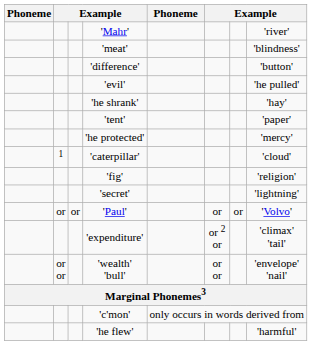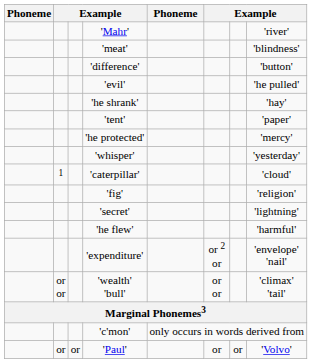+ row: 'whisper' | 'yesterday'
rows swapped: 'he flew' <-> 'Paul'
'expenditure' | column 8: 'climax' 'tail' -> 'envelope' 'nail'
'wealth' 'bull' | column 8: 'envelope' 'nail' -> 'climax' 'tail'
